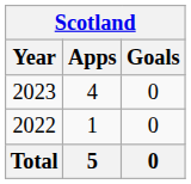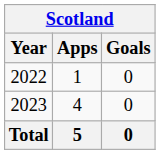rows swapped: 2022 <-> 2023
